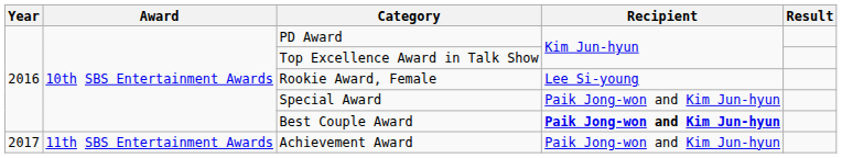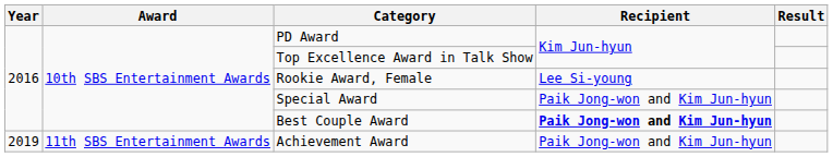Achievement Award | Year: 2017 -> 2019
